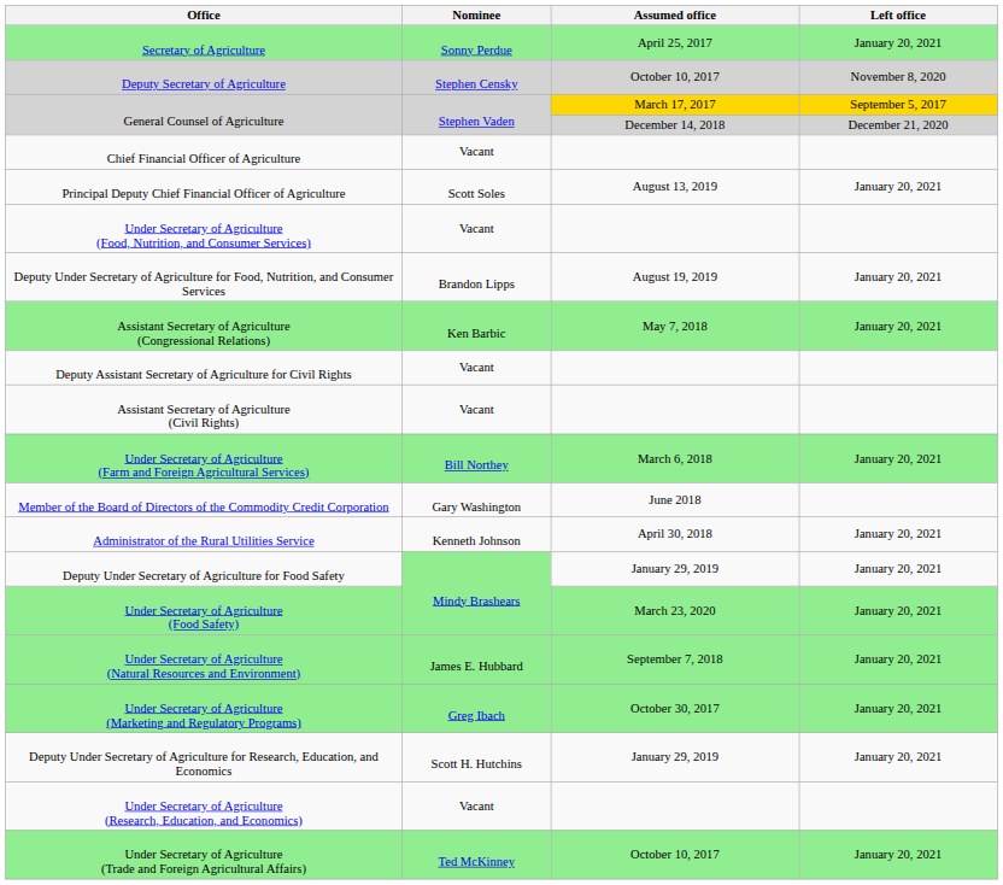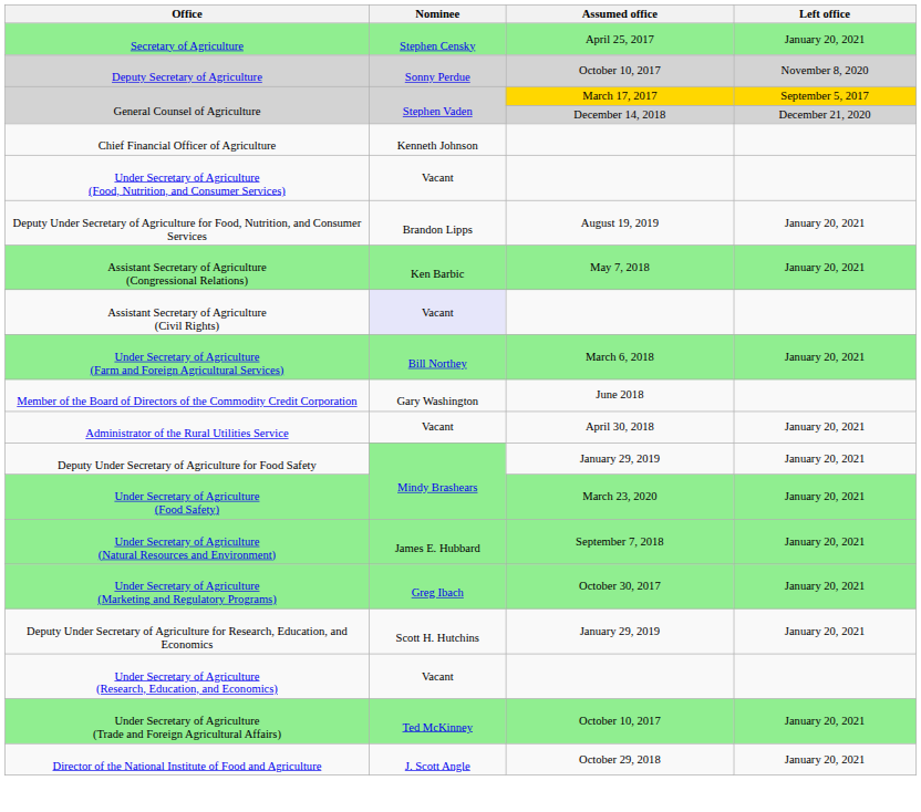Secretary of Agriculture | Nominee: Sonny Perdue -> Stephen Censky
Deputy Secretary of Agriculture | Nominee: Stephen Censky -> Sonny Perdue
Chief Financial Officer of Agriculture | Nominee: Vacant -> Kenneth Johnson
- row: Principal Deputy Chief Financial Officer of Agriculture | Scott Soles | August 13, 2019 | January 20, 2021
- row: Deputy Assistant Secretary of Agriculture for Civil Rights | Vacant
Assistant Secretary of Agriculture (Civil Rights) | Nominee: no background -> lavender background
Administrator of the Rural Utilities Service | Nominee: Kenneth Johnson -> Vacant
+ row: Director of the National Institute of Food and Agriculture | J. Scott Angle | October 29, 2018 | January 20, 2021
